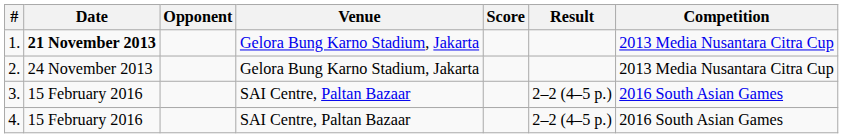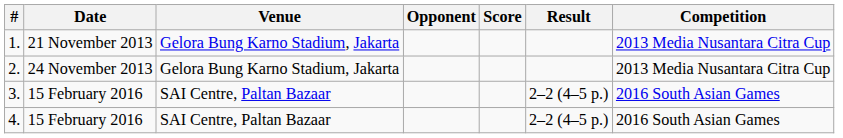columns swapped: Venue <-> Opponent
1. | Date: bold -> normal
